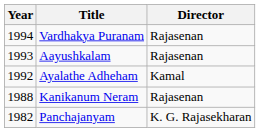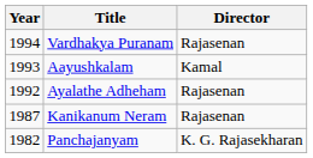Aayushkalam | Director: Rajasenan -> Kamal
Ayalathe Adheham | Director: Kamal -> Rajasenan
Kanikanum Neram | Year: 1988 -> 1987
